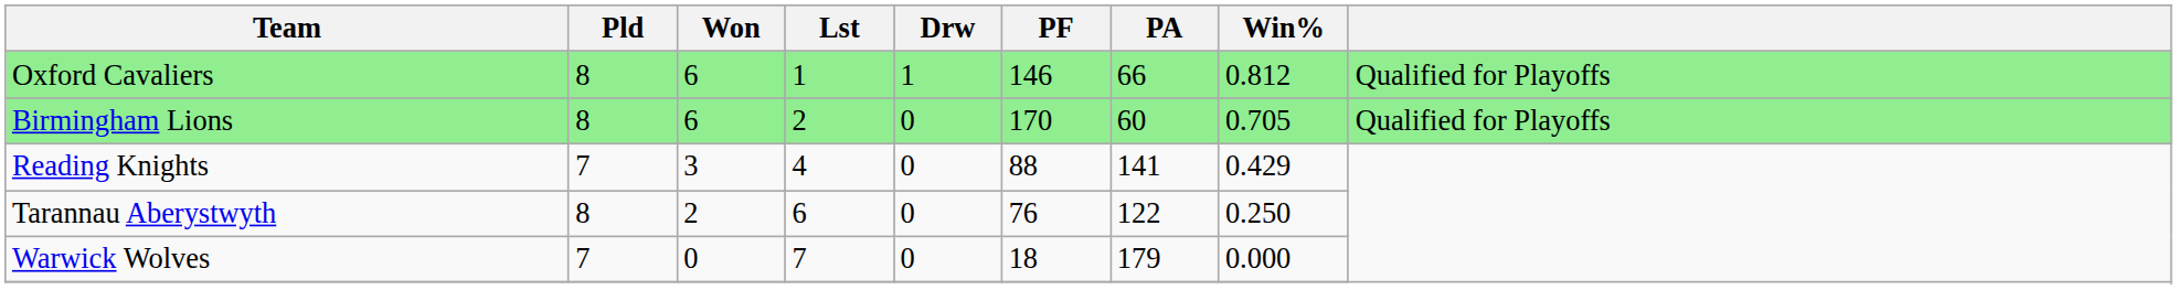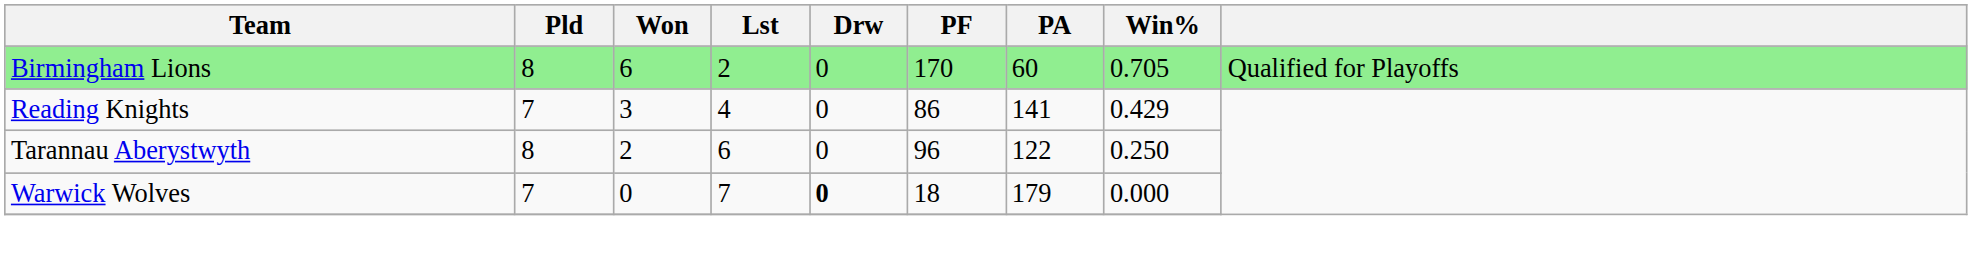- row: Oxford Cavaliers | 8 | 6 | 1 | 1 | 146 | 66 | 0.812 | Qualified for Playoffs
Reading Knights | PF: 88 -> 86
Tarannau Aberystwyth | PF: 76 -> 96
Warwick Wolves | Drw: normal -> bold
